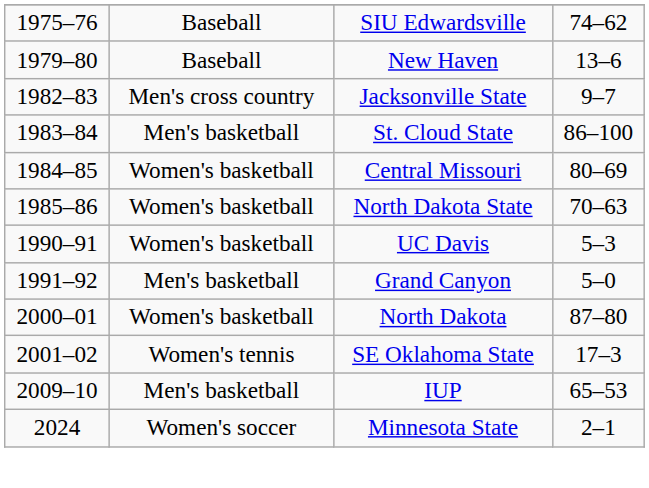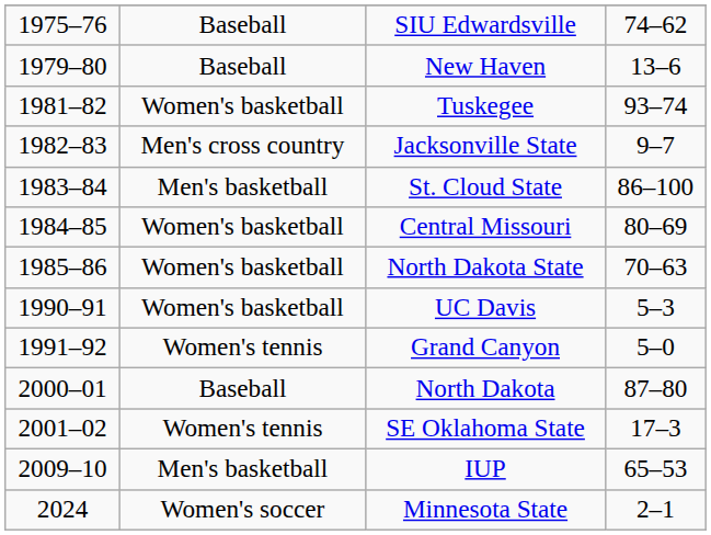+ row: 1981–82 | Women's basketball | Tuskegee | 93–74
Grand Canyon | column 2: Men's basketball -> Women's tennis
North Dakota | column 2: Women's basketball -> Baseball
